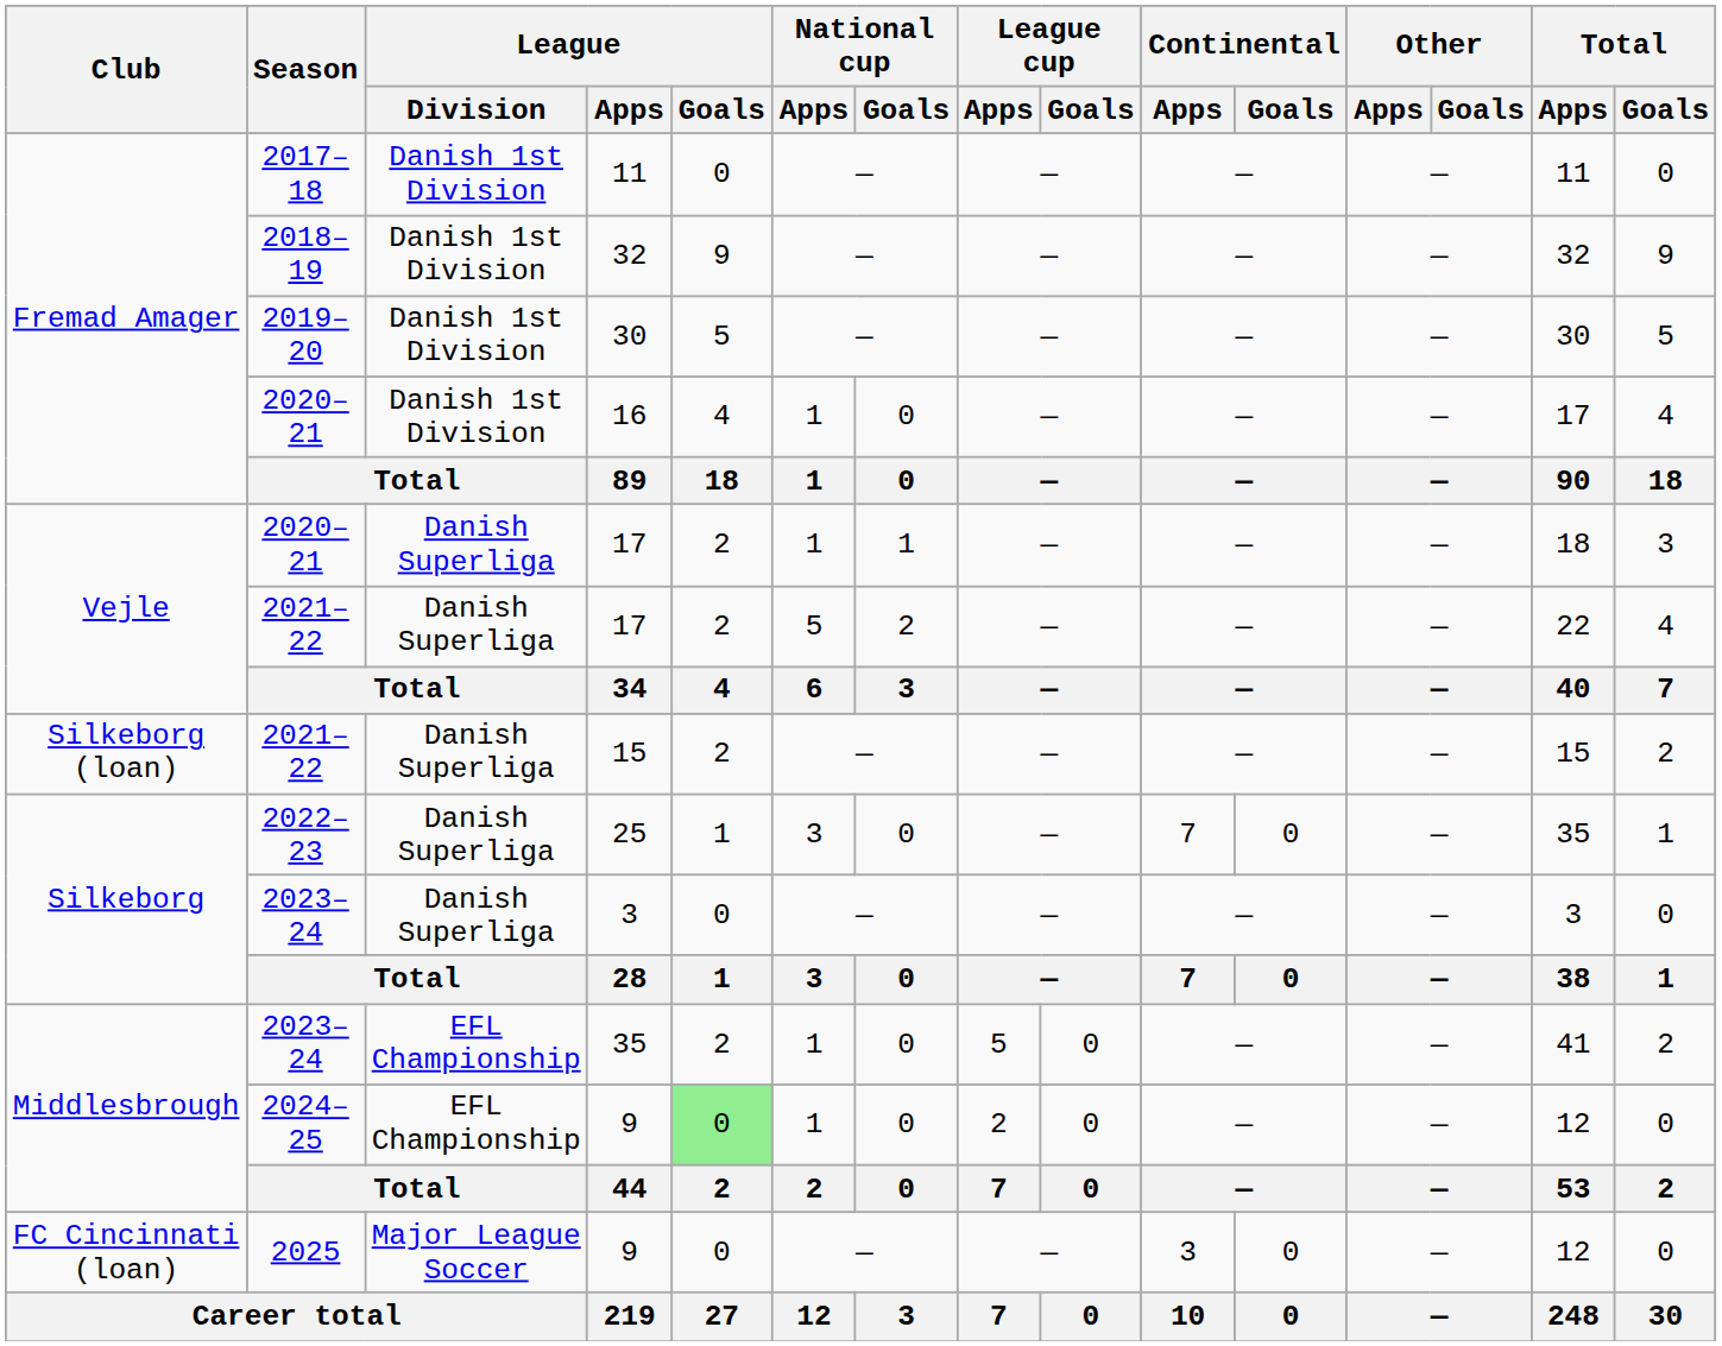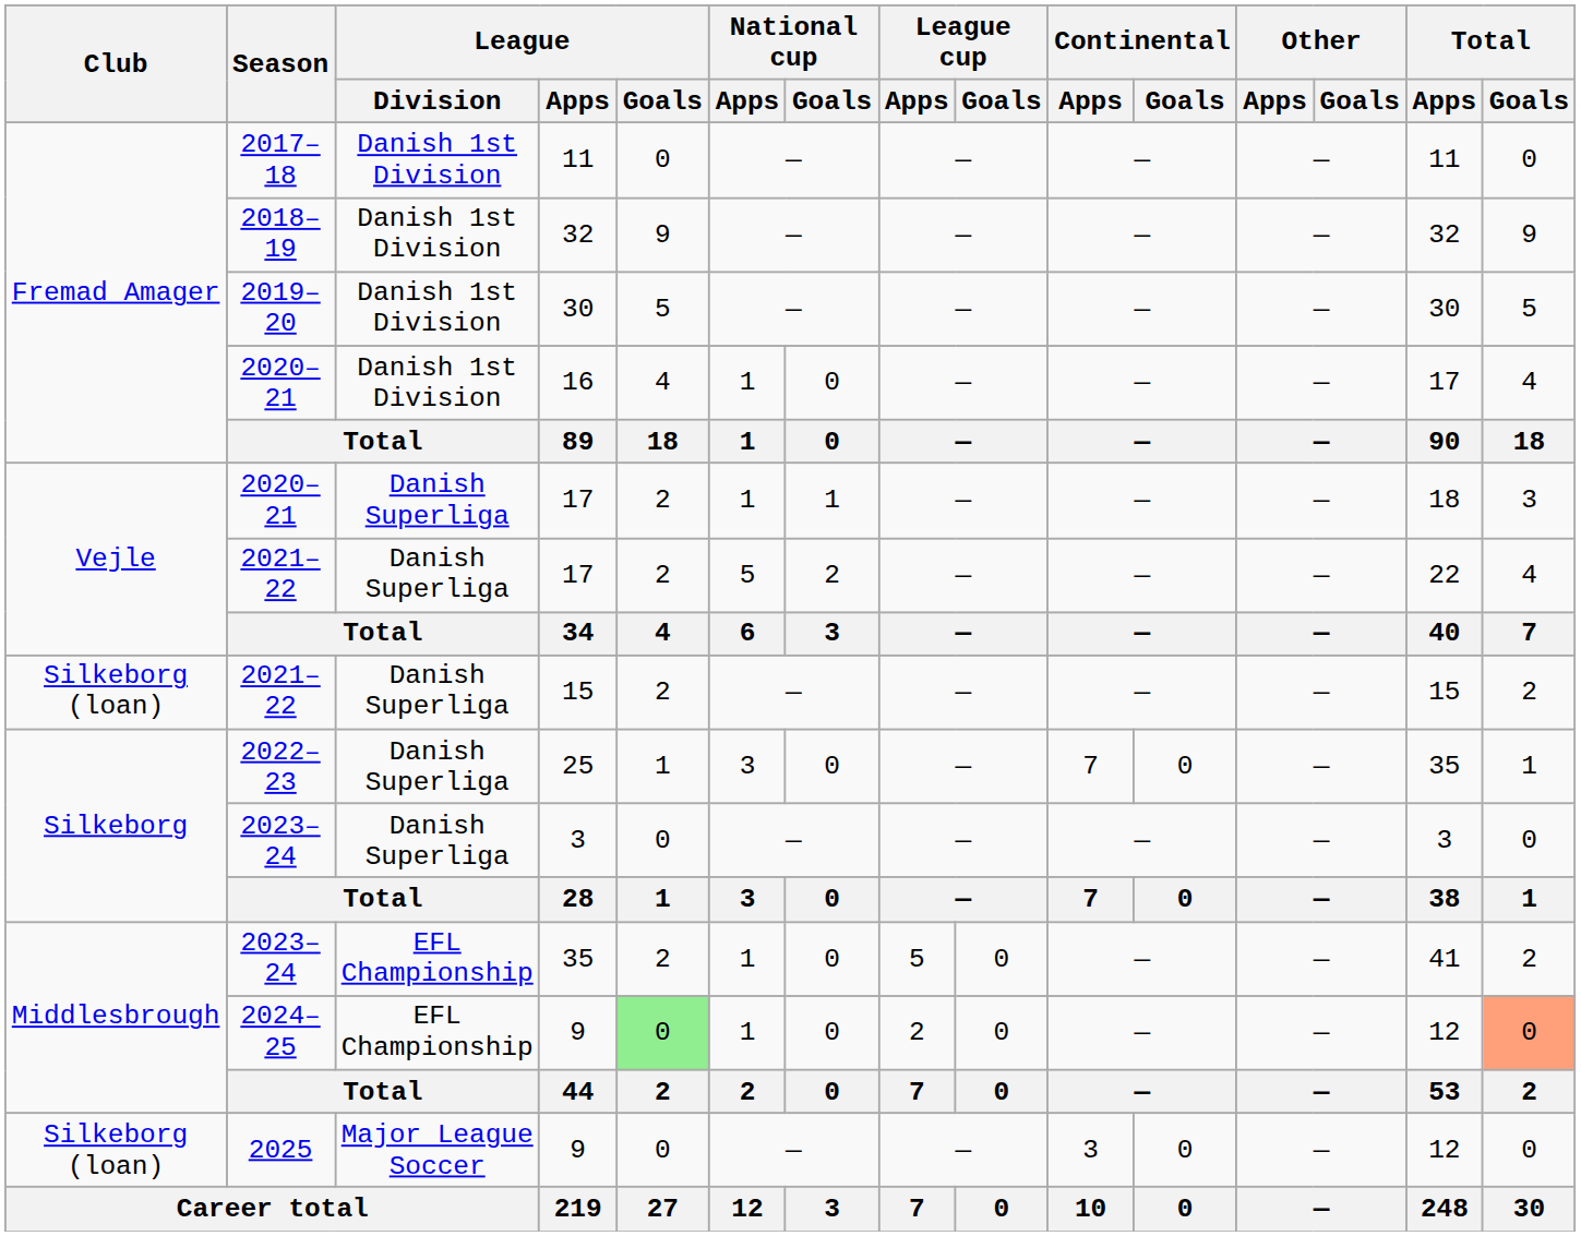2024–25 / 9 | Total / Goals: no background -> lightsalmon background
2025 / 9 | Club: FC Cincinnati (loan) -> Silkeborg (loan)
